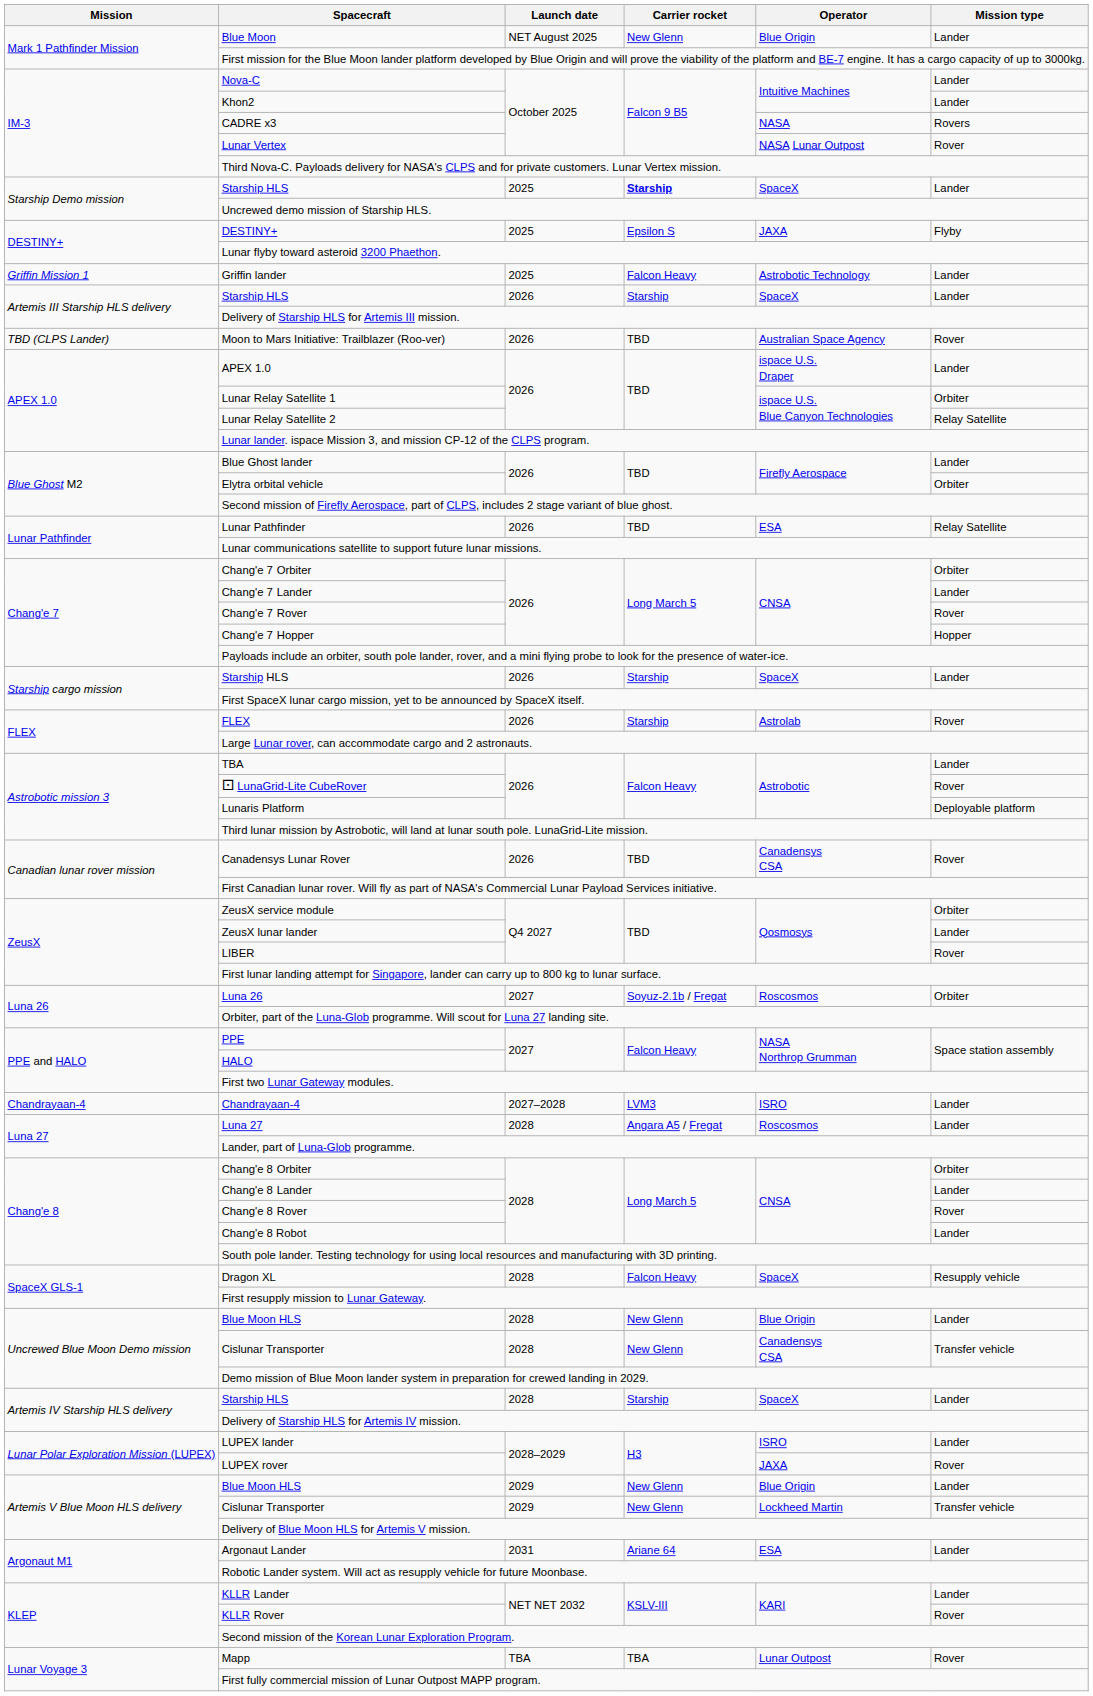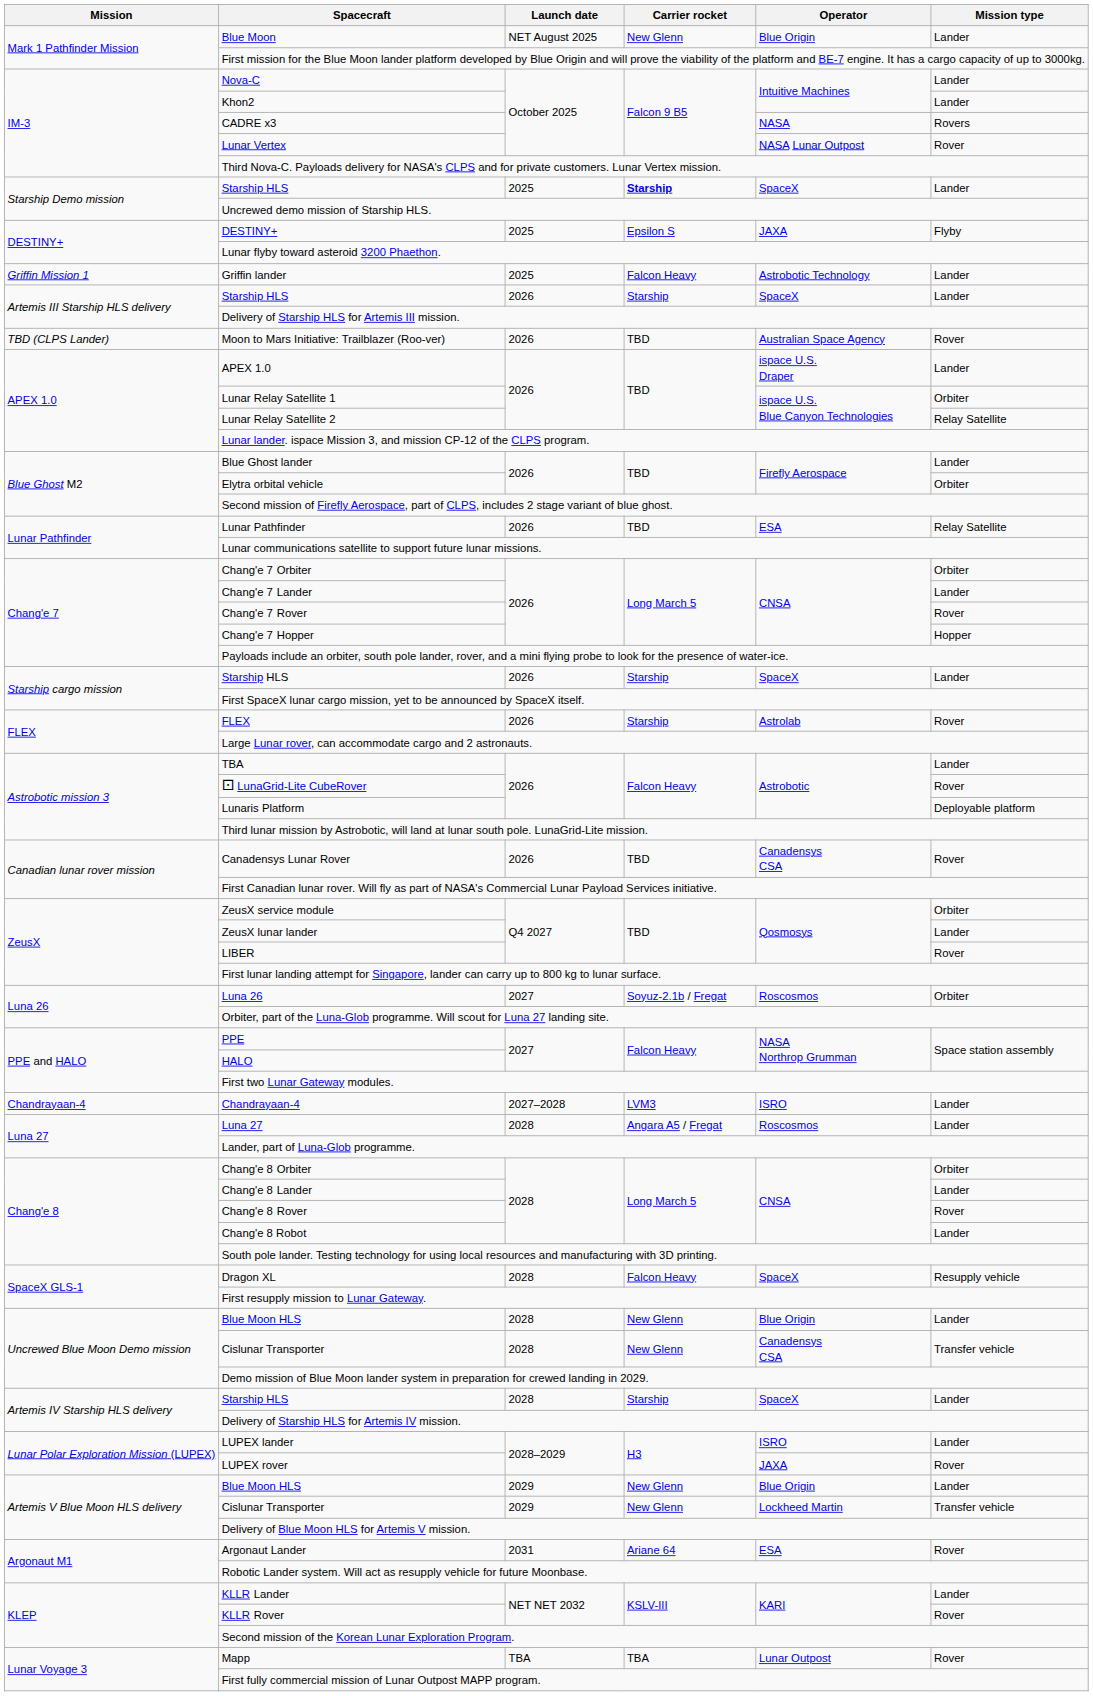Argonaut Lander | Mission type: Lander -> Rover
